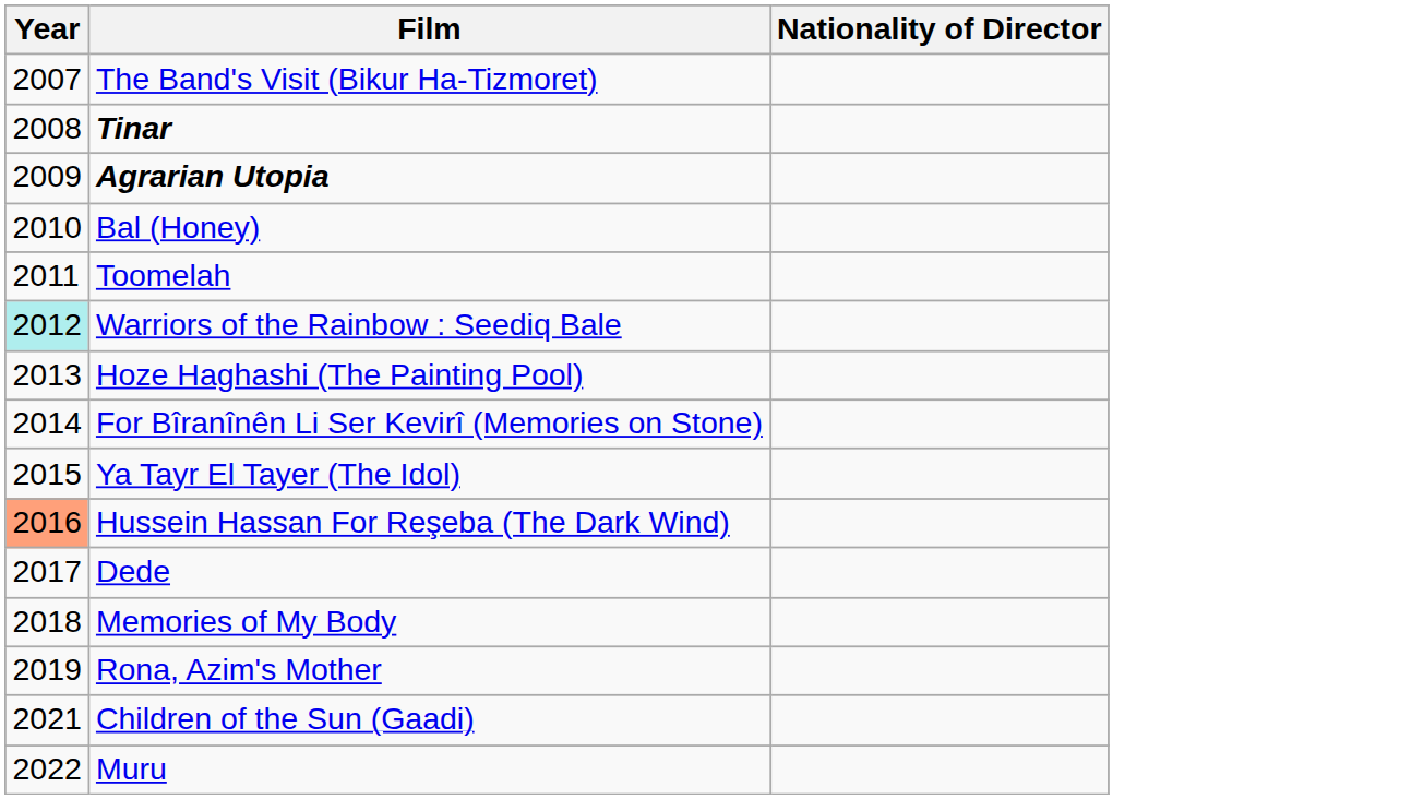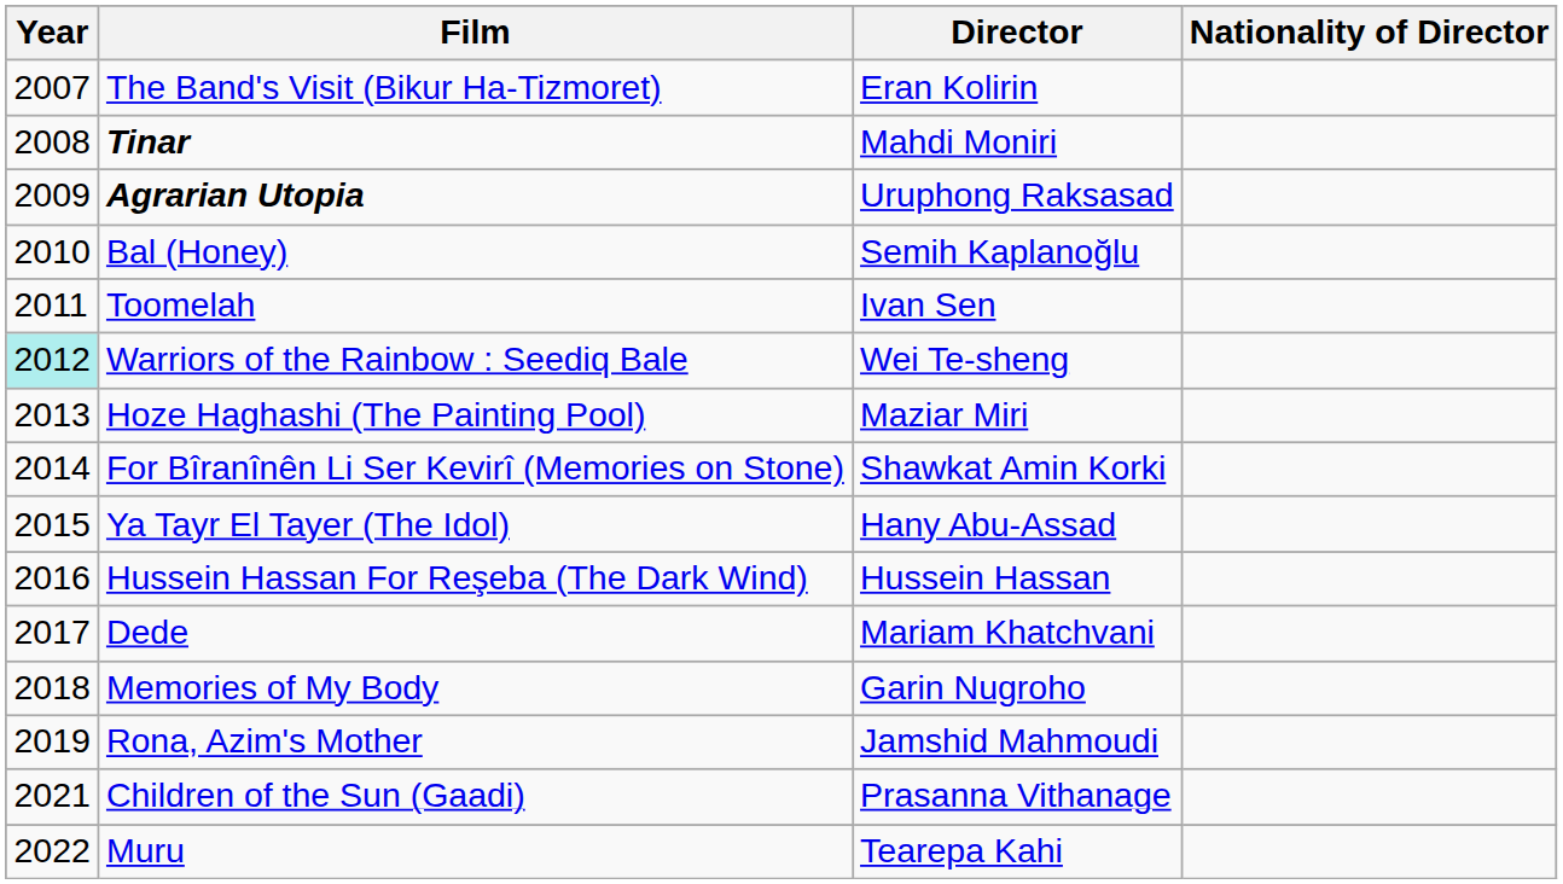+ column: Director | Eran Kolirin | Mahdi Moniri | Uruphong Raksasad | Semih Kaplanoğlu | Ivan Sen | Wei Te-sheng | Maziar Miri | Shawkat Amin Korki | Hany Abu-Assad | Hussein Hassan | Mariam Khatchvani | Garin Nugroho | Jamshid Mahmoudi | Prasanna Vithanage | Tearepa Kahi
Hussein Hassan For Reşeba (The Dark Wind) | Year: lightsalmon background -> no background
